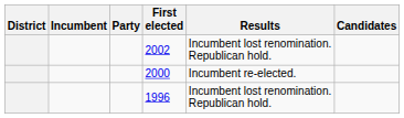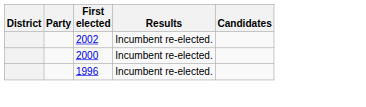- column: Incumbent
2002 | Results: Incumbent lost renomination. Republican hold. -> Incumbent re-elected.
1996 | Results: Incumbent lost renomination. Republican hold. -> Incumbent re-elected.
